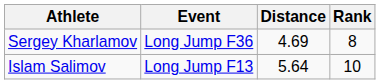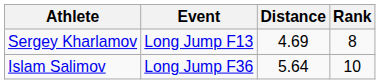Sergey Kharlamov | Event: Long Jump F36 -> Long Jump F13
Islam Salimov | Event: Long Jump F13 -> Long Jump F36
